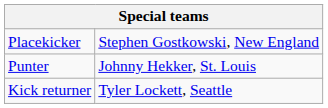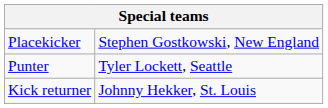Punter | column 2: Johnny Hekker, St. Louis -> Tyler Lockett, Seattle
Kick returner | column 2: Tyler Lockett, Seattle -> Johnny Hekker, St. Louis
